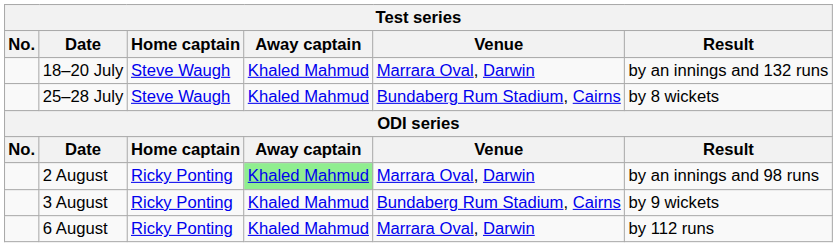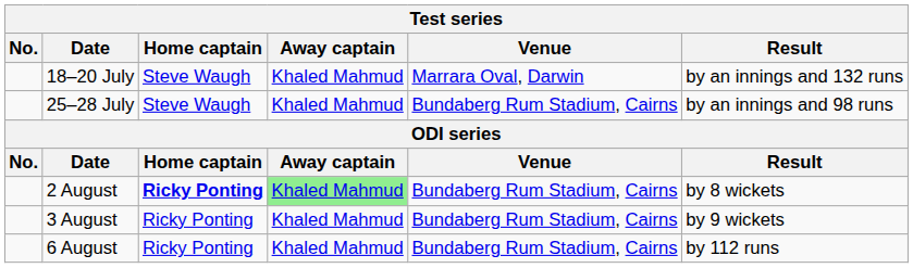25–28 July | Result: by 8 wickets -> by an innings and 98 runs
2 August | Home captain: normal -> bold
2 August | Venue: Marrara Oval, Darwin -> Bundaberg Rum Stadium, Cairns
2 August | Result: by an innings and 98 runs -> by 8 wickets
6 August | Venue: Marrara Oval, Darwin -> Bundaberg Rum Stadium, Cairns
